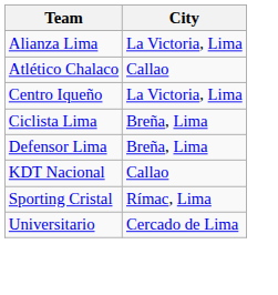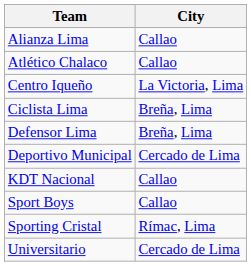Alianza Lima | City: La Victoria, Lima -> Callao
+ row: Deportivo Municipal | Cercado de Lima
+ row: Sport Boys | Callao
